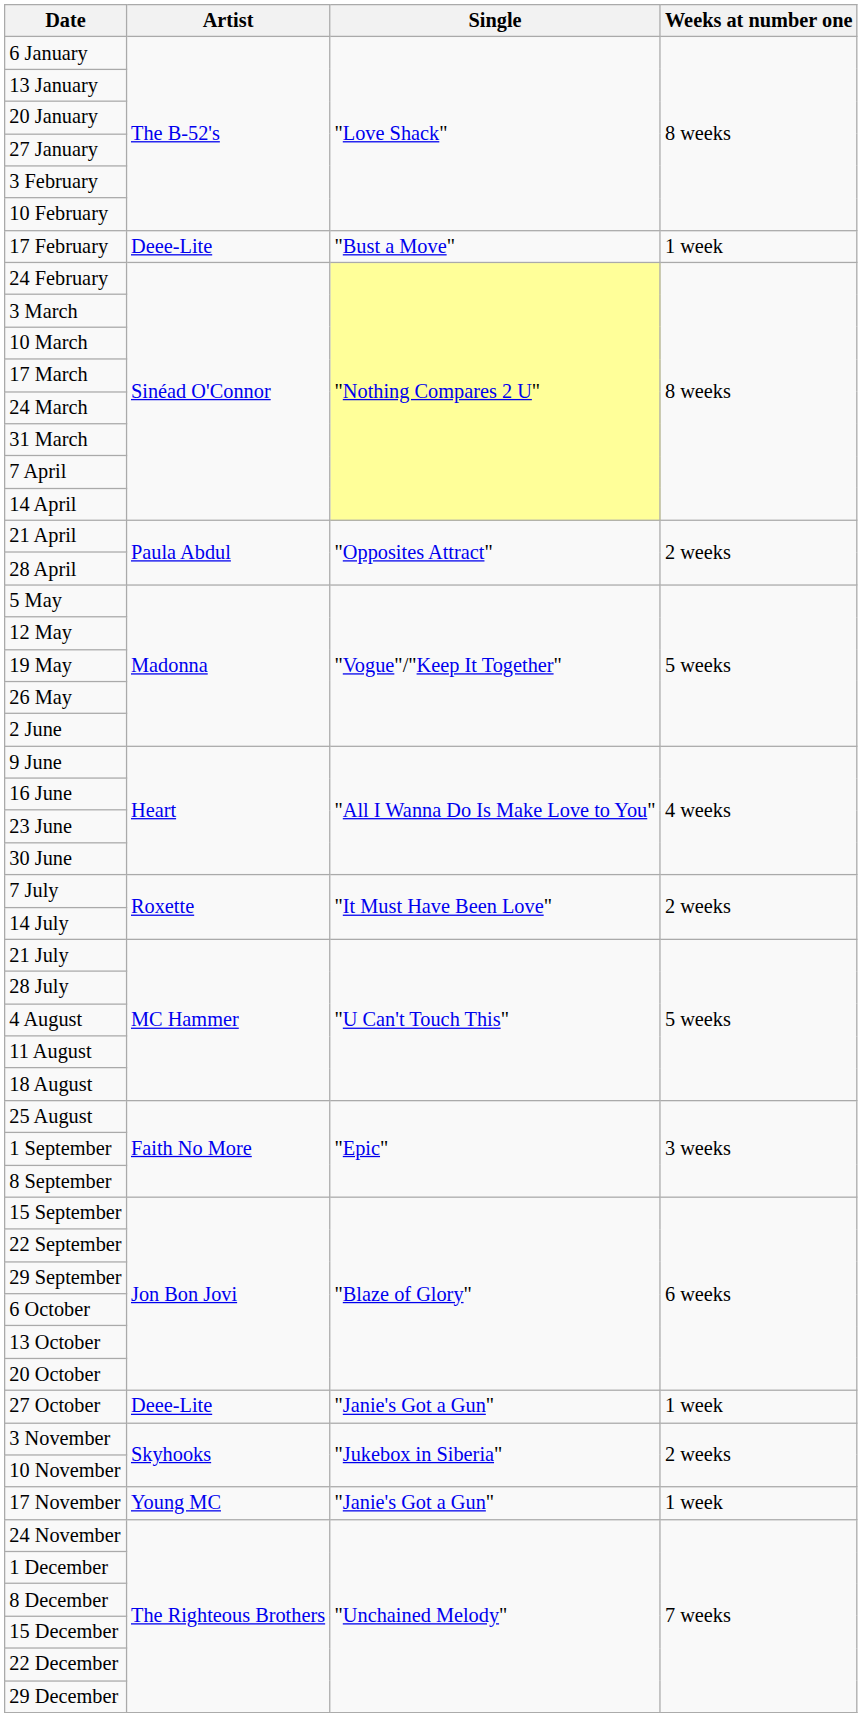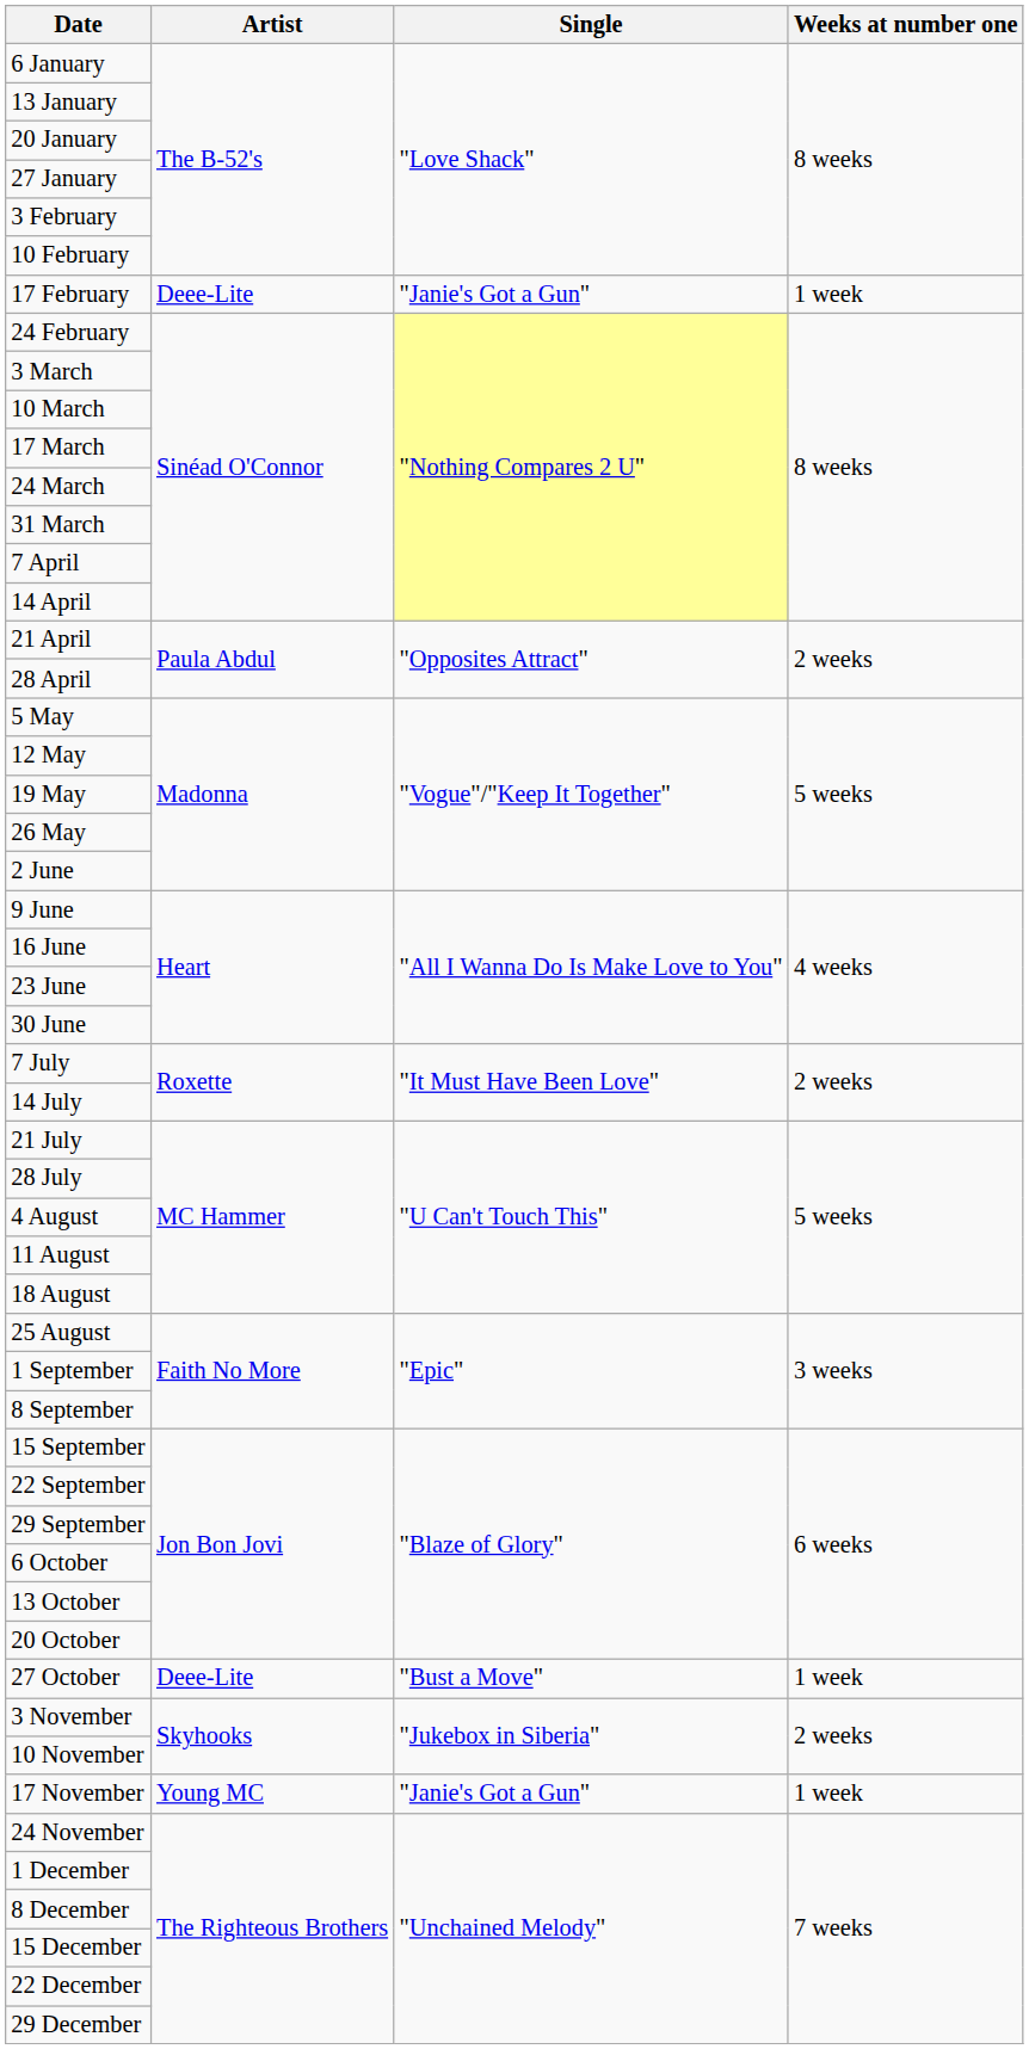17 February | Single: "Bust a Move" -> "Janie's Got a Gun"
27 October | Single: "Janie's Got a Gun" -> "Bust a Move"
